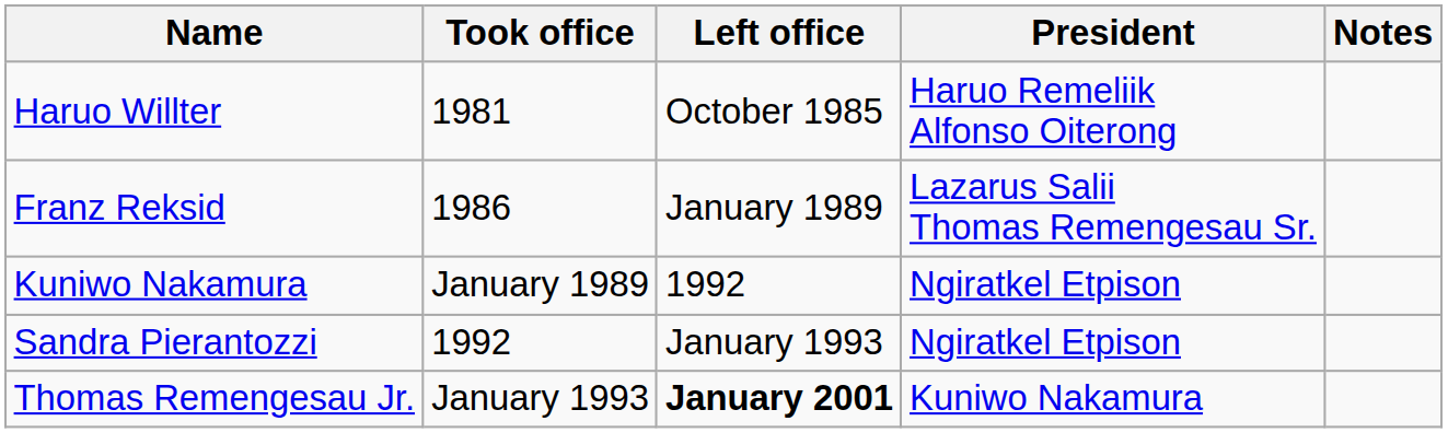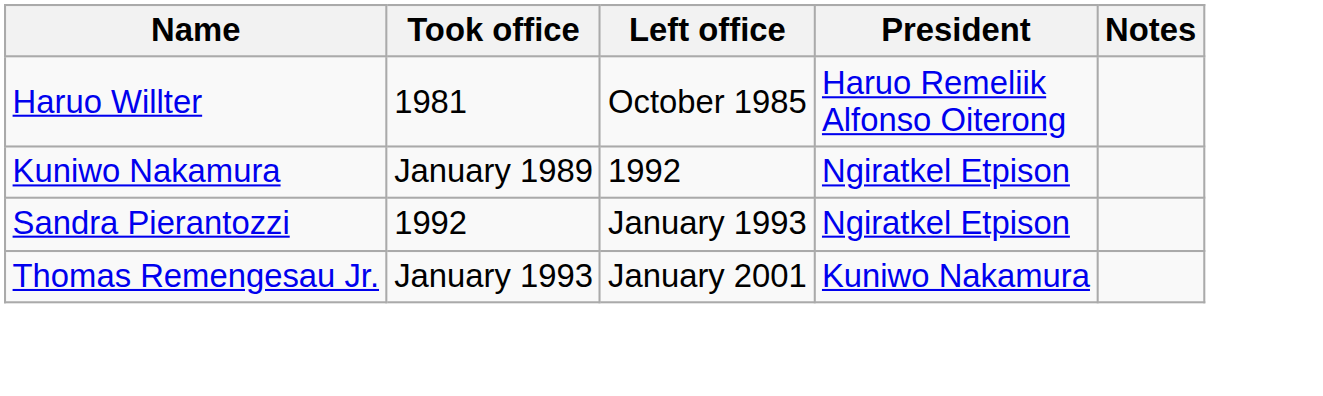- row: Franz Reksid | 1986 | January 1989 | Lazarus Salii Thomas Remengesau Sr.
Thomas Remengesau Jr. | Left office: bold -> normal
